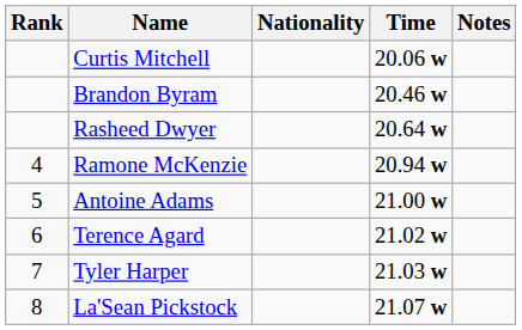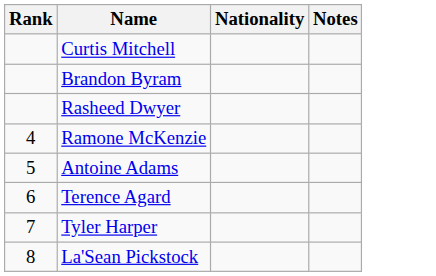- column: Time | 20.06 w | 20.46 w | 20.64 w | 20.94 w | 21.00 w | 21.02 w | 21.03 w | 21.07 w
